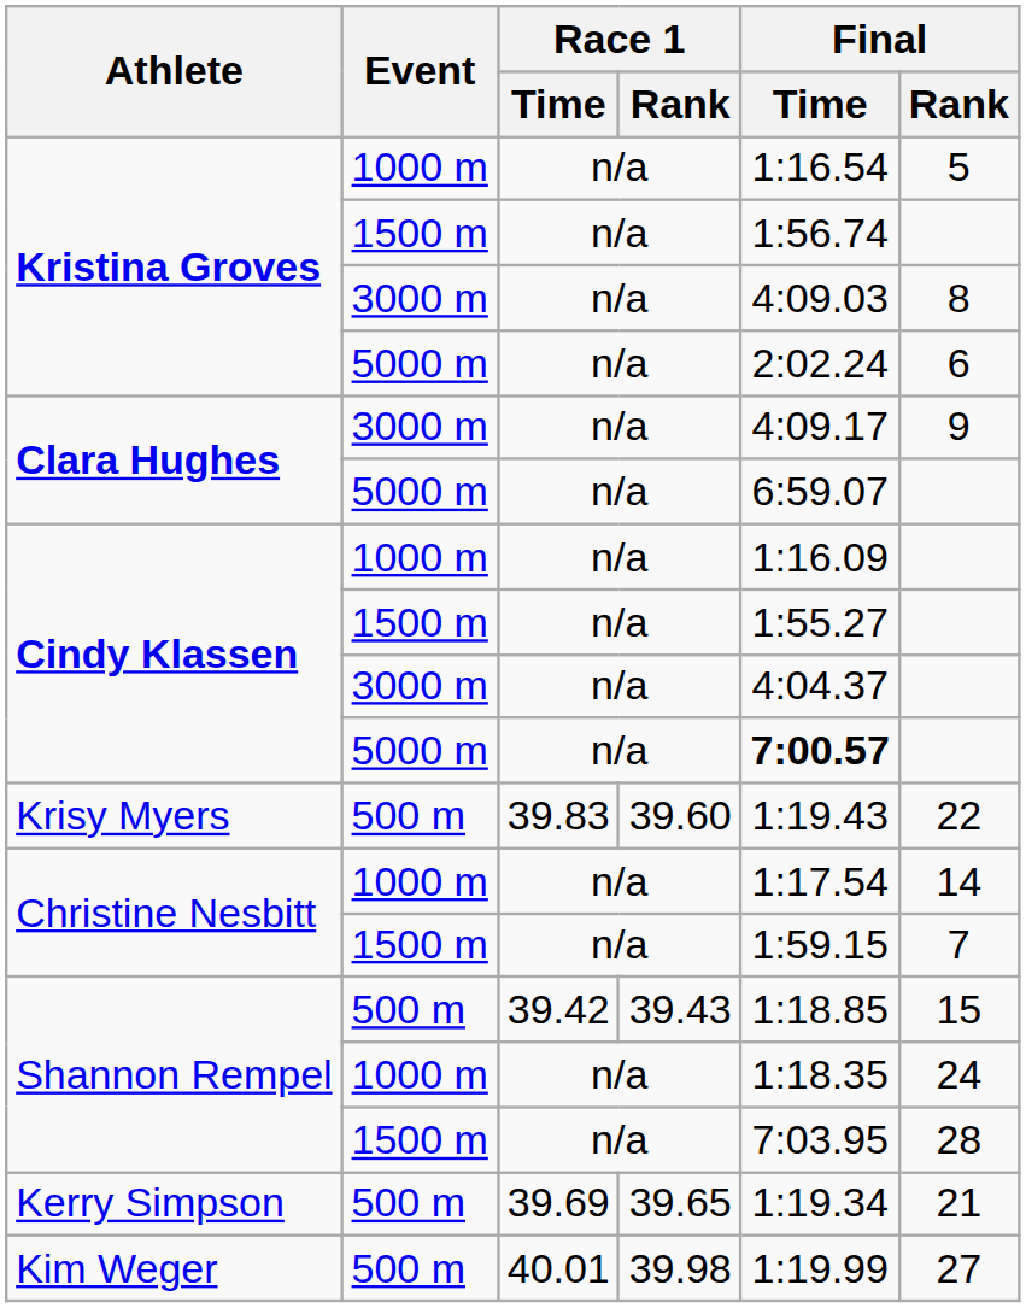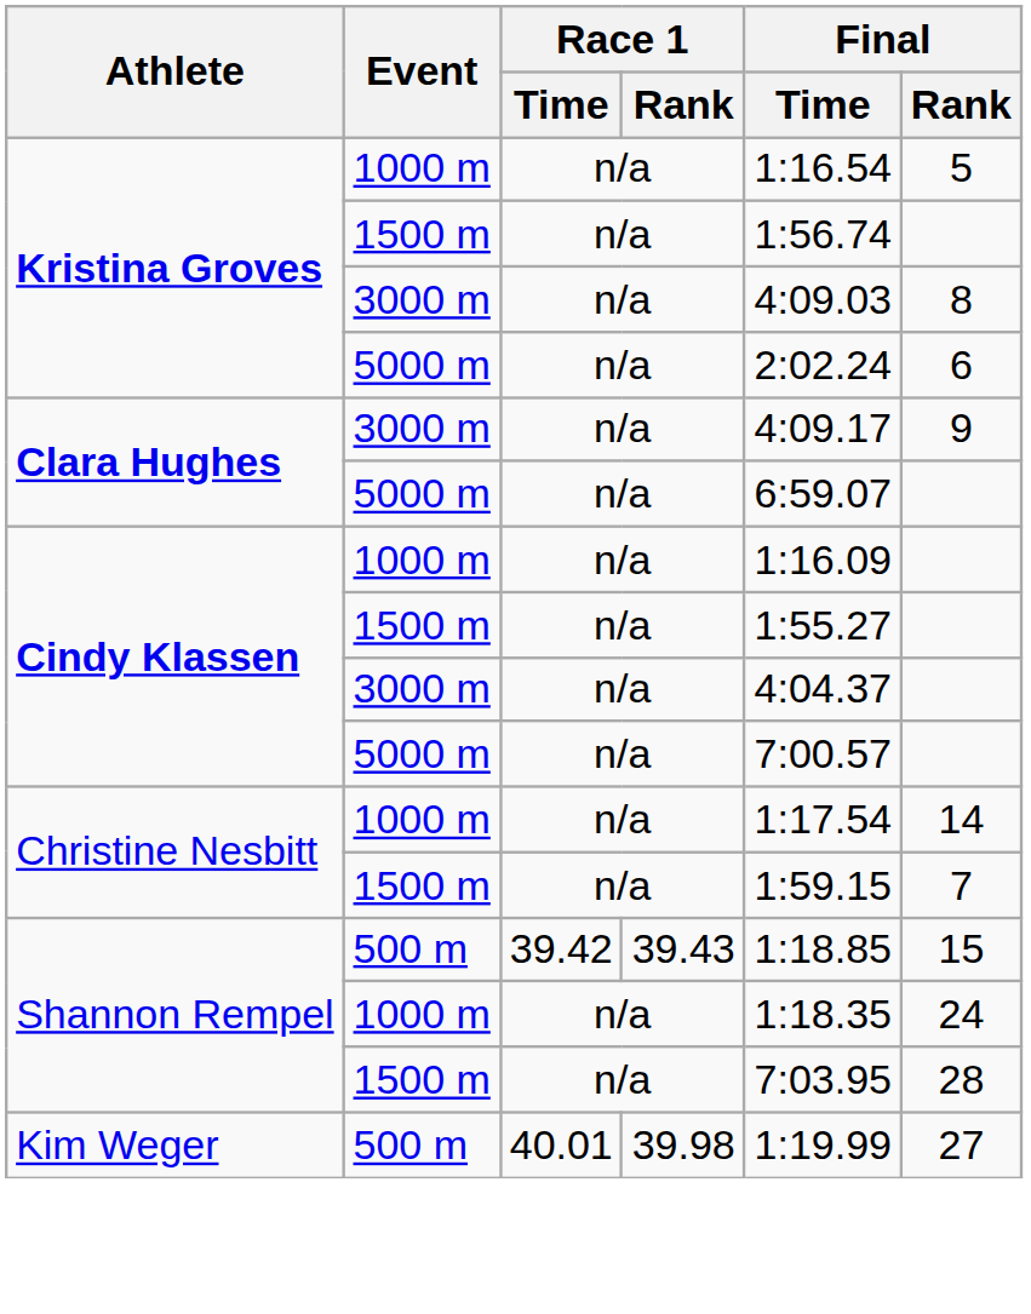Cindy Klassen / 5000 m | Final / Time: bold -> normal
- row: Krisy Myers | 500 m | 39.83 | 39.60 | 1:19.43 | 22
- row: Kerry Simpson | 500 m | 39.69 | 39.65 | 1:19.34 | 21
